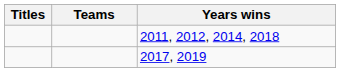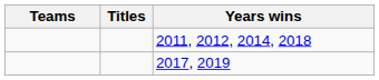columns swapped: Teams <-> Titles
